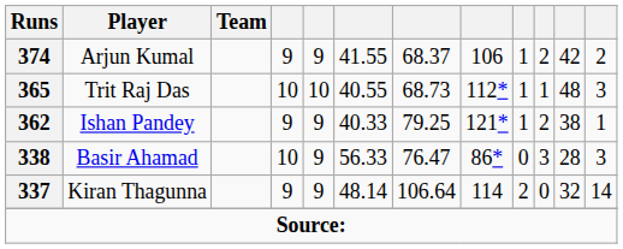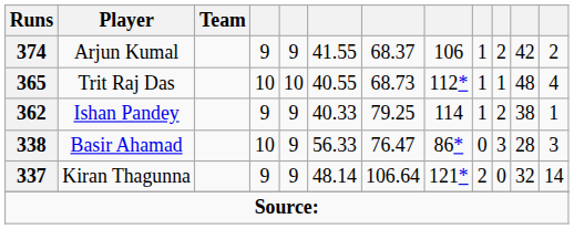Trit Raj Das | column 12: 3 -> 4
Ishan Pandey | column 8: 121* -> 114
Kiran Thagunna | column 8: 114 -> 121*
